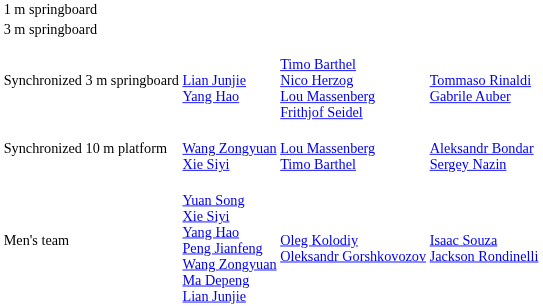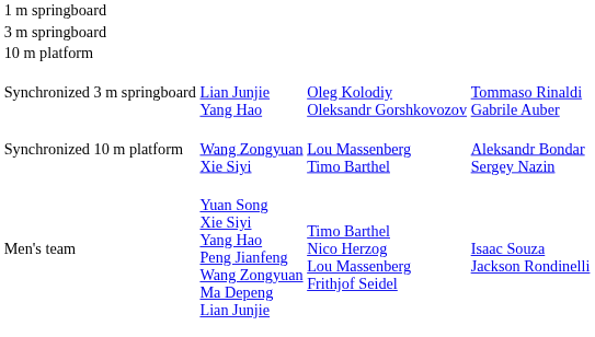+ row: 10 m platform
Synchronized 3 m springboard | column 3: Timo Barthel Nico Herzog Lou Massenberg Frithjof Seidel -> Oleg Kolodiy Oleksandr Gorshkovozov
Men's team | column 3: Oleg Kolodiy Oleksandr Gorshkovozov -> Timo Barthel Nico Herzog Lou Massenberg Frithjof Seidel
